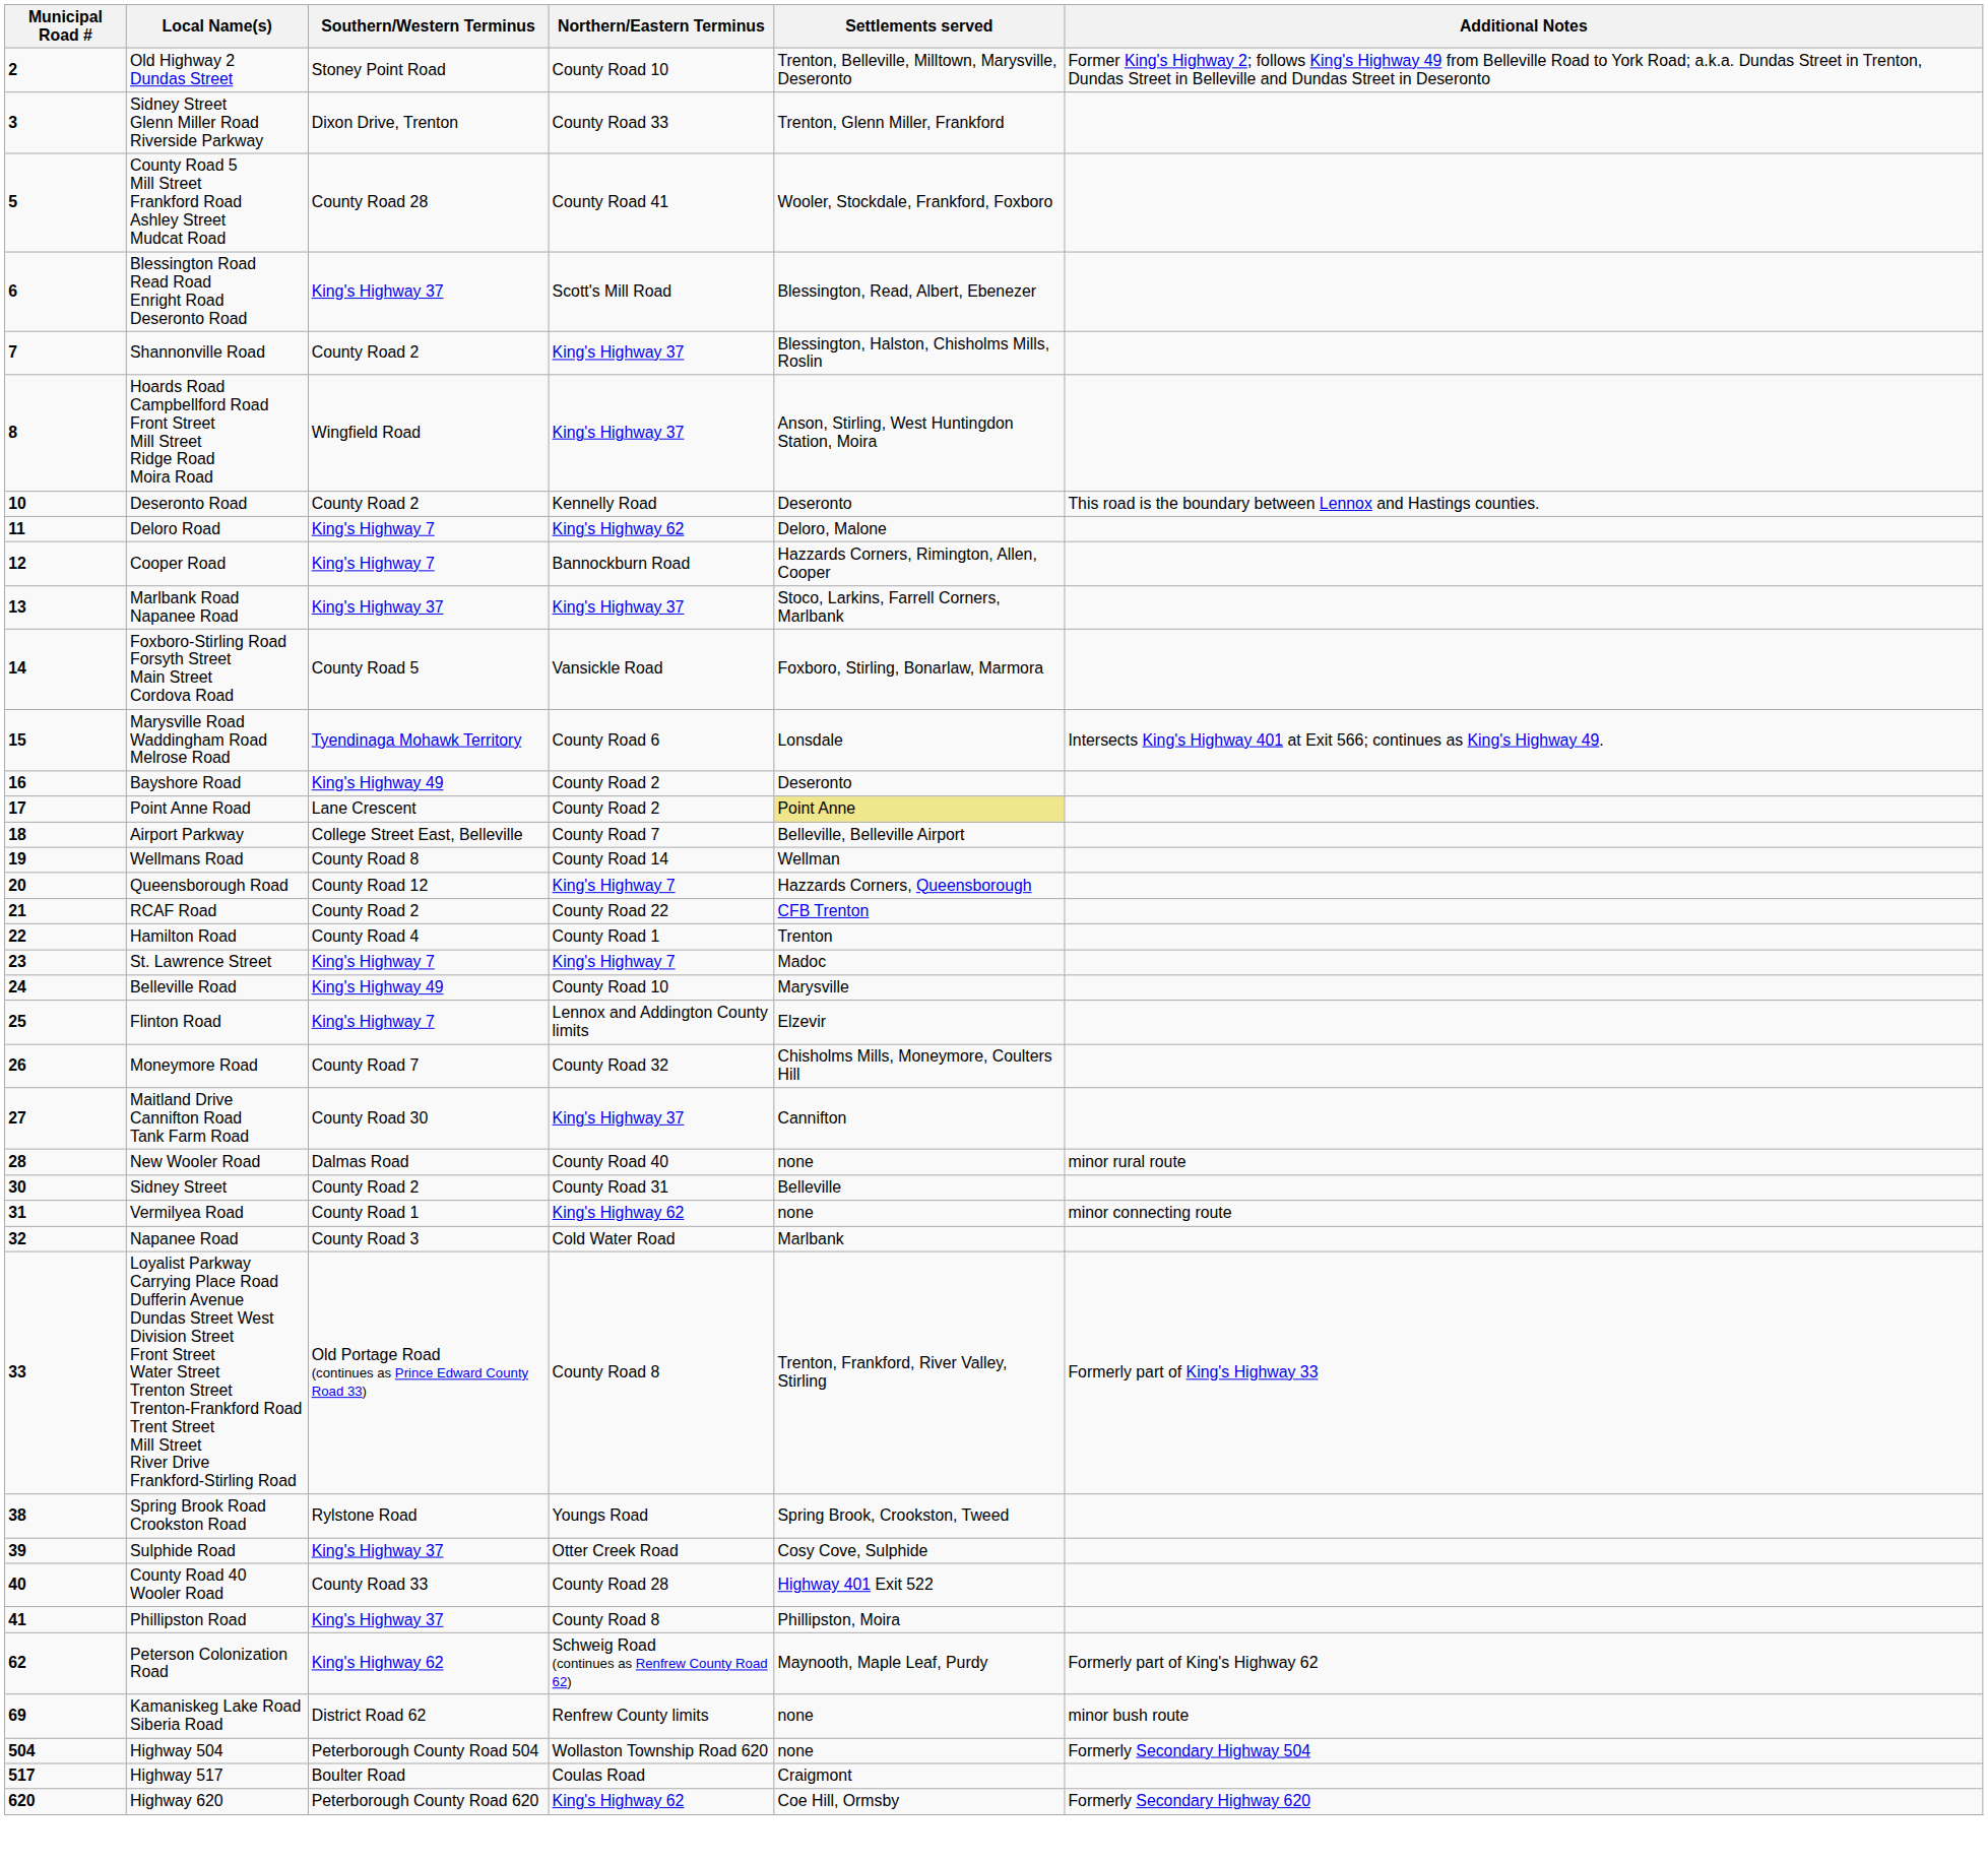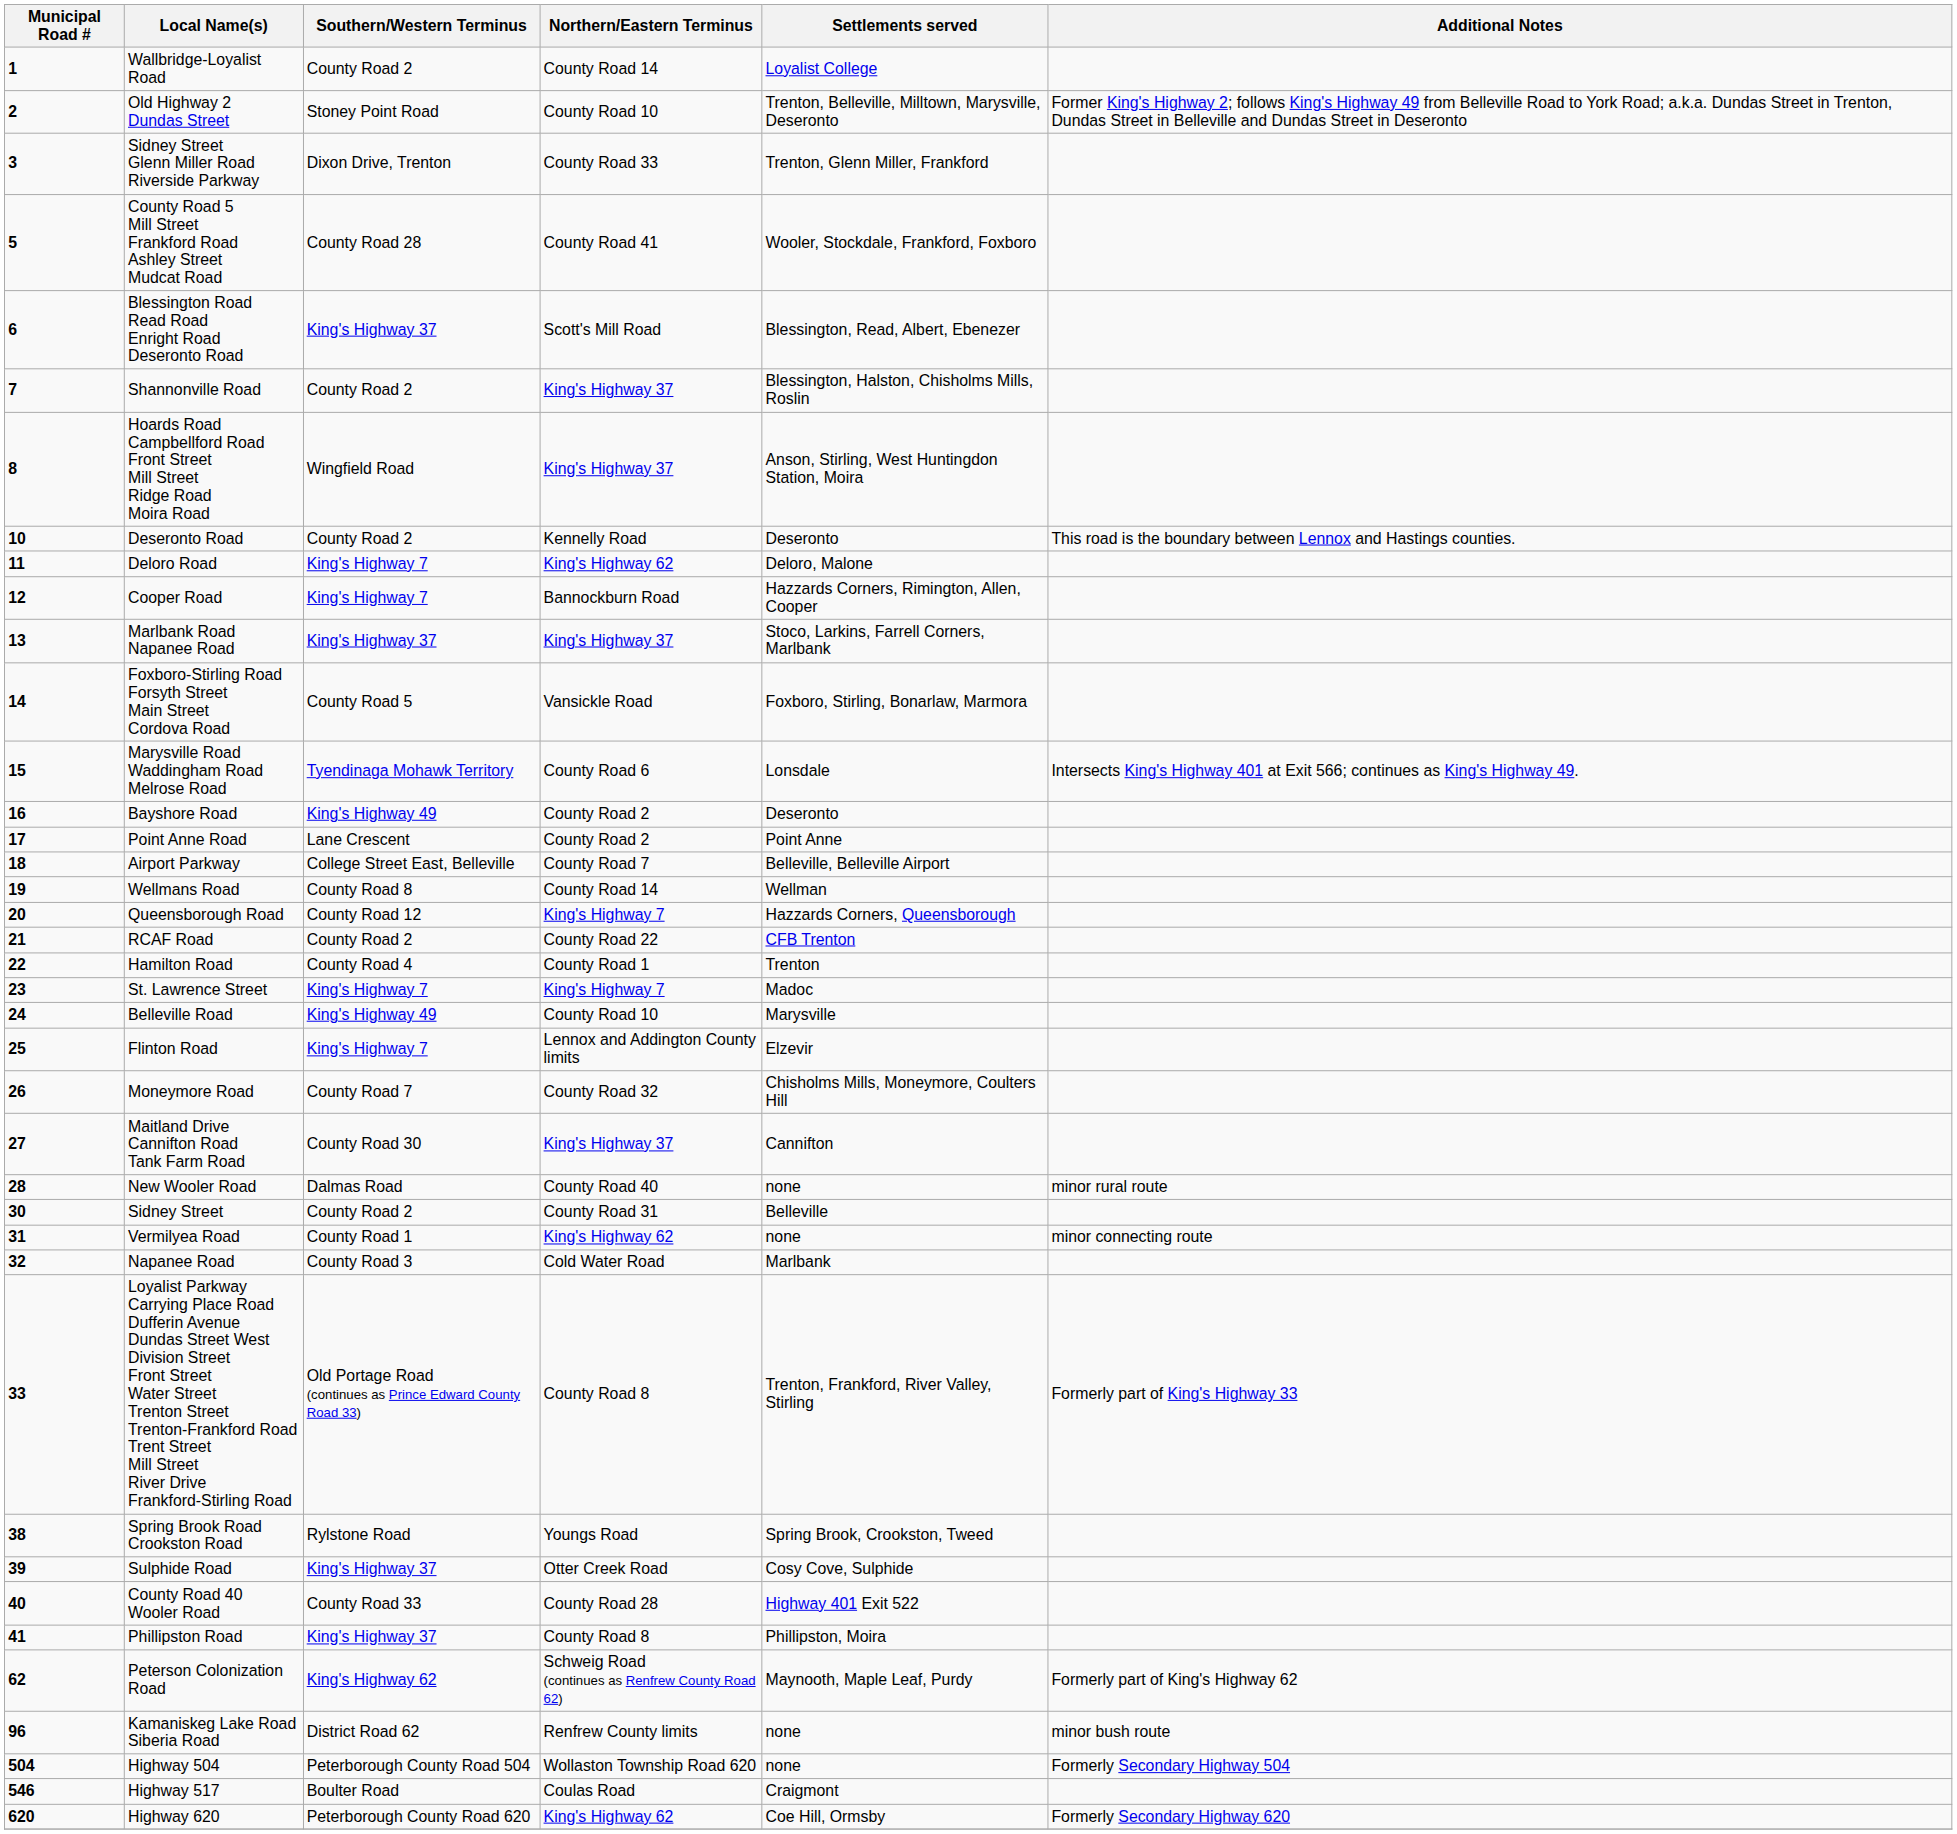+ row: 1 | Wallbridge-Loyalist Road | County Road 2 | County Road 14 | Loyalist College
Point Anne Road | Settlements served: khaki background -> no background
Kamaniskeg Lake Road Siberia Road | Municipal Road #: 69 -> 96
Highway 517 | Municipal Road #: 517 -> 546
